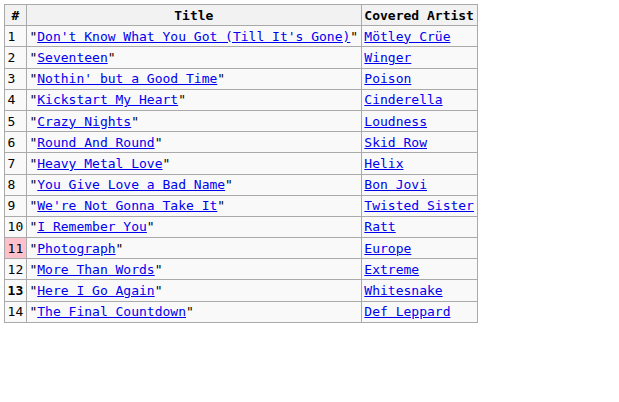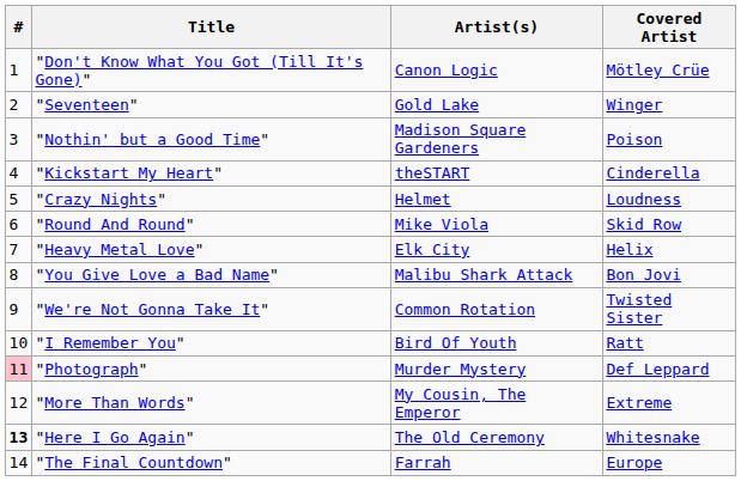+ column: Artist(s) | Canon Logic | Gold Lake | Madison Square Gardeners | theSTART | Helmet | Mike Viola | Elk City | Malibu Shark Attack | Common Rotation | Bird Of Youth | Murder Mystery | My Cousin, The Emperor | The Old Ceremony | Farrah
"Photograph" | Covered Artist: Europe -> Def Leppard
"The Final Countdown" | Covered Artist: Def Leppard -> Europe
